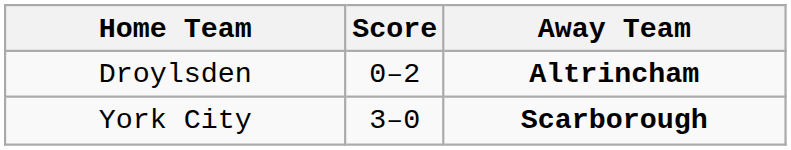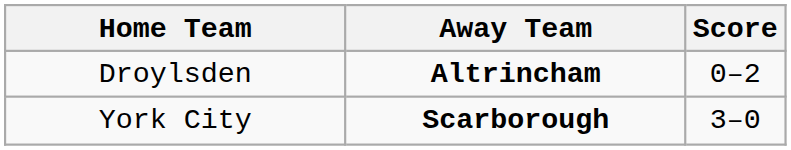columns swapped: Score <-> Away Team
